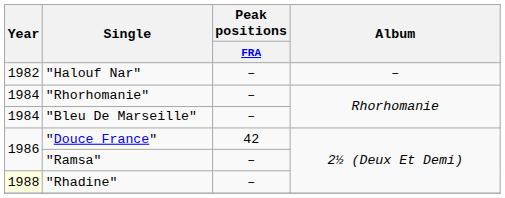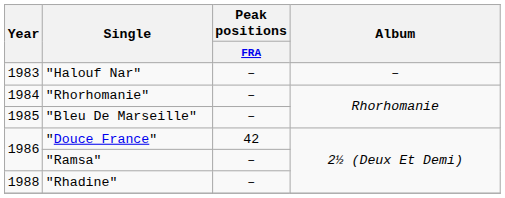"Halouf Nar" | Year: 1982 -> 1983
"Bleu De Marseille" | Year: 1984 -> 1985
"Rhadine" | Year: lightyellow background -> no background
